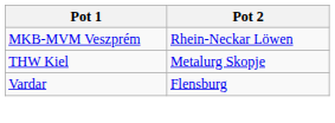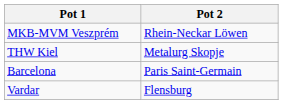+ row: Barcelona | Paris Saint-Germain
